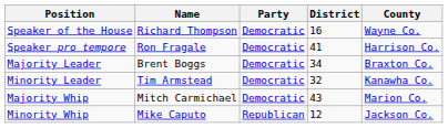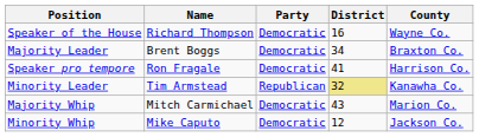rows swapped: Speaker pro tempore <-> Majority Leader
Minority Leader | Party: Democratic -> Republican
Minority Leader | District: no background -> khaki background
Minority Whip | Party: Republican -> Democratic
